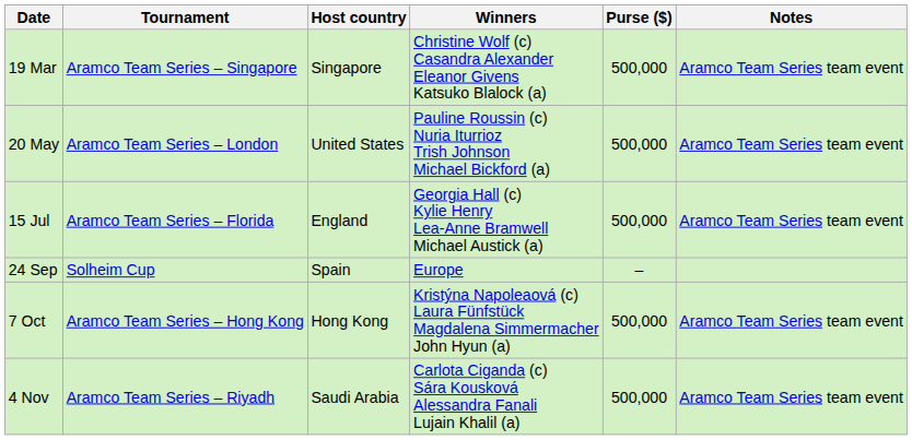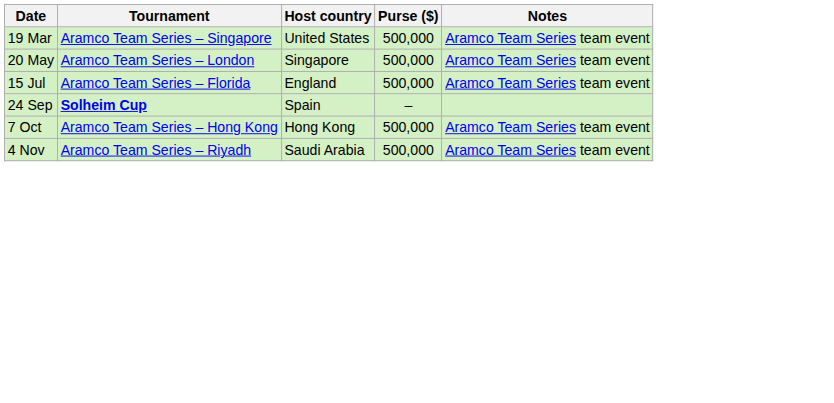- column: Winners | Christine Wolf (c) Casandra Alexander Eleanor Givens Katsuko Blalock (a) | Pauline Roussin (c) Nuria Iturrioz Trish Johnson Michael Bickford (a) | Georgia Hall (c) Kylie Henry Lea-Anne Bramwell Michael Austick (a) | Europe | Kristýna Napoleaová (c) Laura Fünfstück Magdalena Simmermacher John Hyun (a) | Carlota Ciganda (c) Sára Kousková Alessandra Fanali Lujain Khalil (a)
19 Mar | Host country: Singapore -> United States
20 May | Host country: United States -> Singapore
24 Sep | Tournament: normal -> bold
